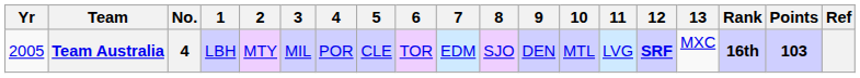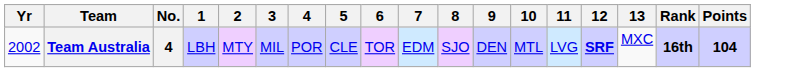- column: Ref
Team Australia | Yr: 2005 -> 2002
Team Australia | Points: 103 -> 104
